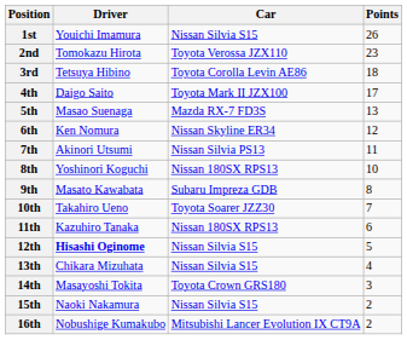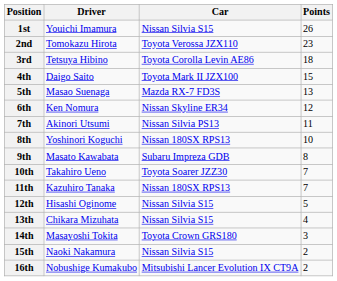4th | Points: 17 -> 15
11th | Points: 6 -> 7
12th | Driver: bold -> normal
